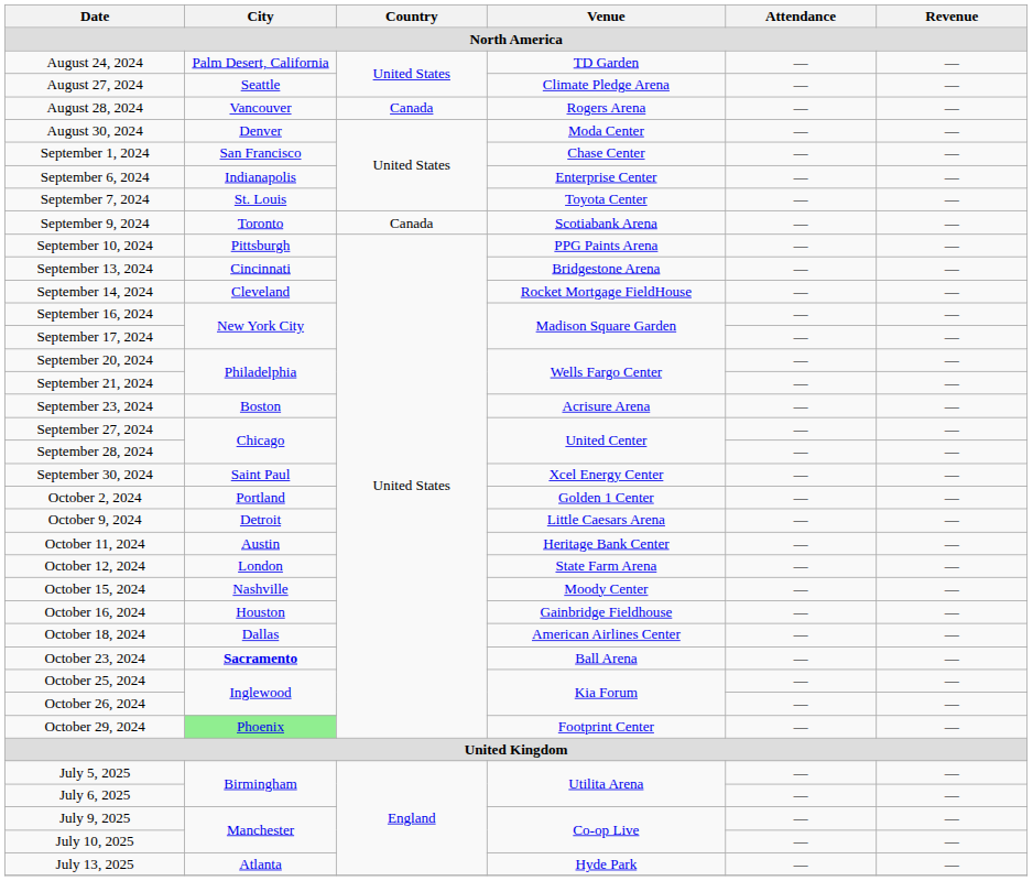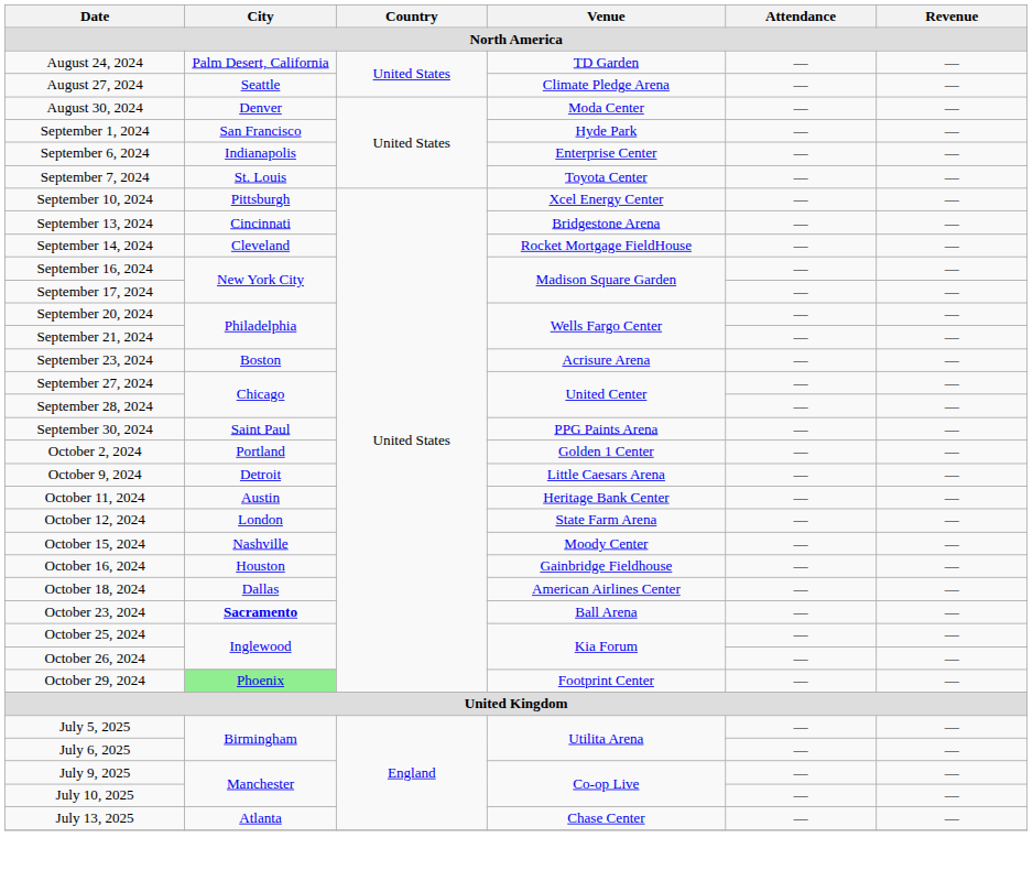- row: August 28, 2024 | Vancouver | Canada | Rogers Arena | — | —
September 1, 2024 | Venue: Chase Center -> Hyde Park
- row: September 9, 2024 | Toronto | Canada | Scotiabank Arena | — | —
September 10, 2024 | Venue: PPG Paints Arena -> Xcel Energy Center
September 30, 2024 | Venue: Xcel Energy Center -> PPG Paints Arena
July 13, 2025 | Venue: Hyde Park -> Chase Center
